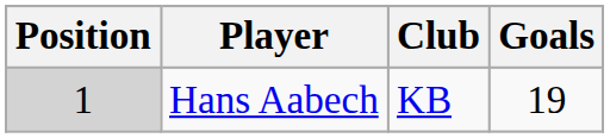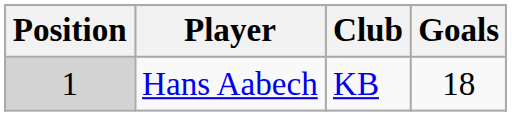Hans Aabech | Goals: 19 -> 18
